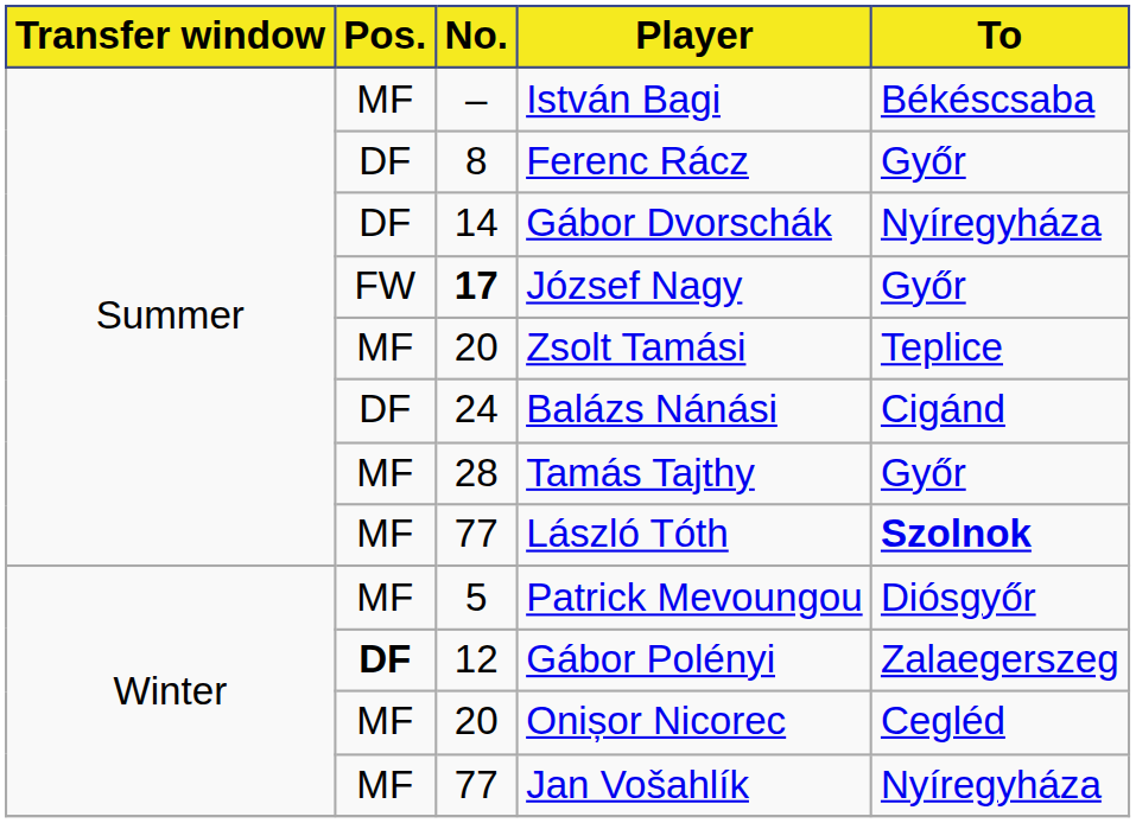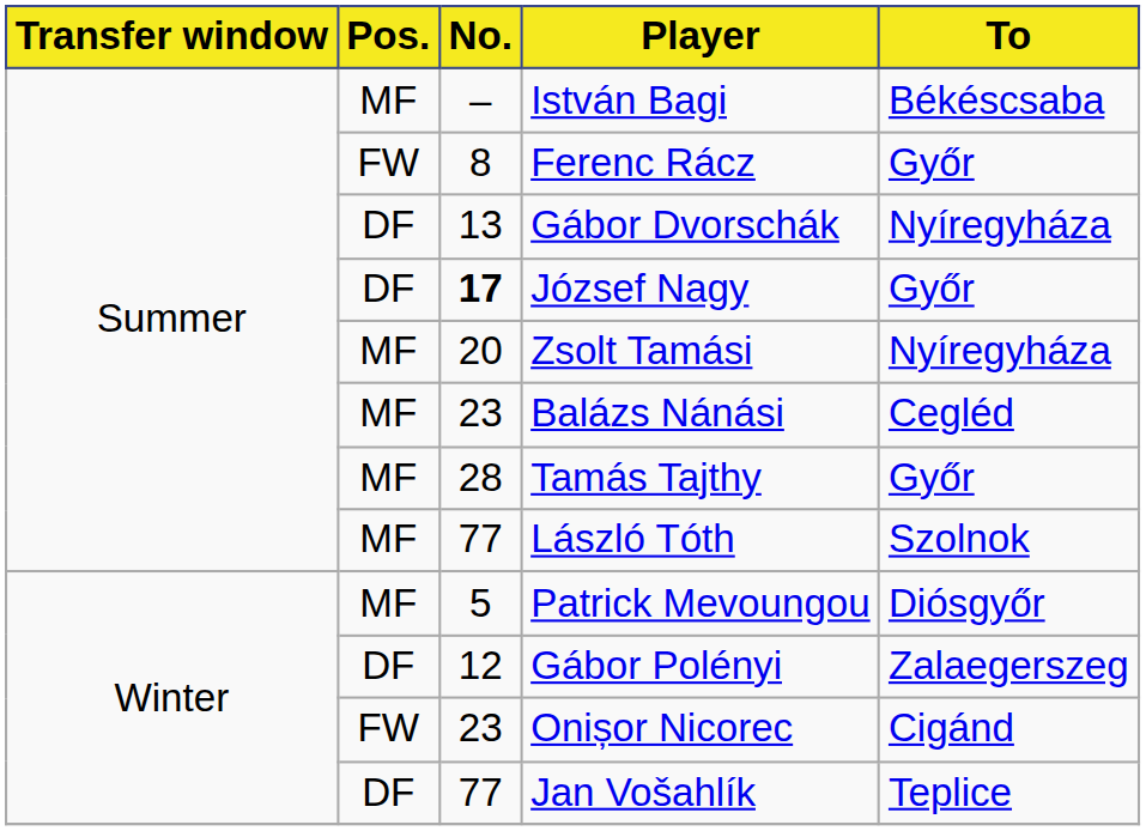Ferenc Rácz | Pos.: DF -> FW
Gábor Dvorschák | No.: 14 -> 13
József Nagy | Pos.: FW -> DF
Zsolt Tamási | To: Teplice -> Nyíregyháza
Balázs Nánási | Pos.: DF -> MF
Balázs Nánási | No.: 24 -> 23
Balázs Nánási | To: Cigánd -> Cegléd
László Tóth | To: bold -> normal
Gábor Polényi | Pos.: bold -> normal
Onișor Nicorec | Pos.: MF -> FW
Onișor Nicorec | No.: 20 -> 23
Onișor Nicorec | To: Cegléd -> Cigánd
Jan Vošahlík | Pos.: MF -> DF
Jan Vošahlík | To: Nyíregyháza -> Teplice
